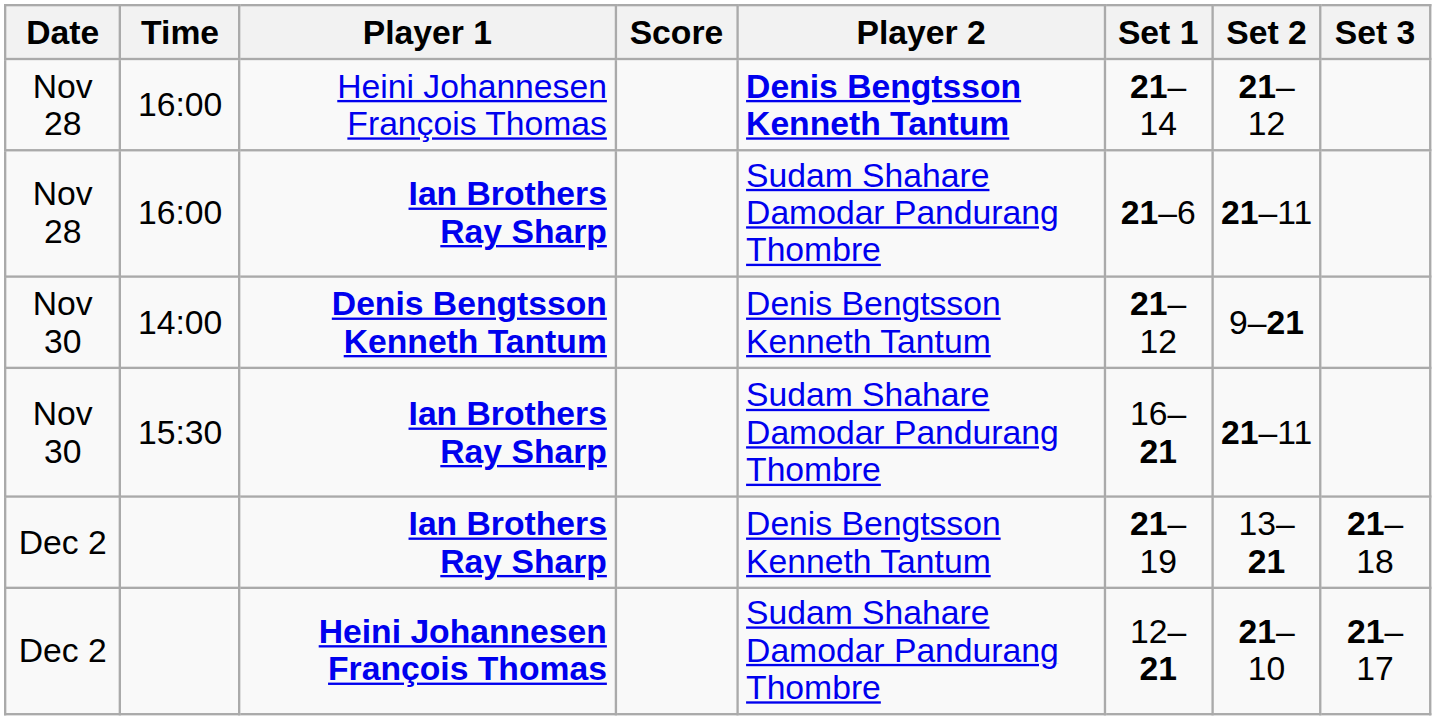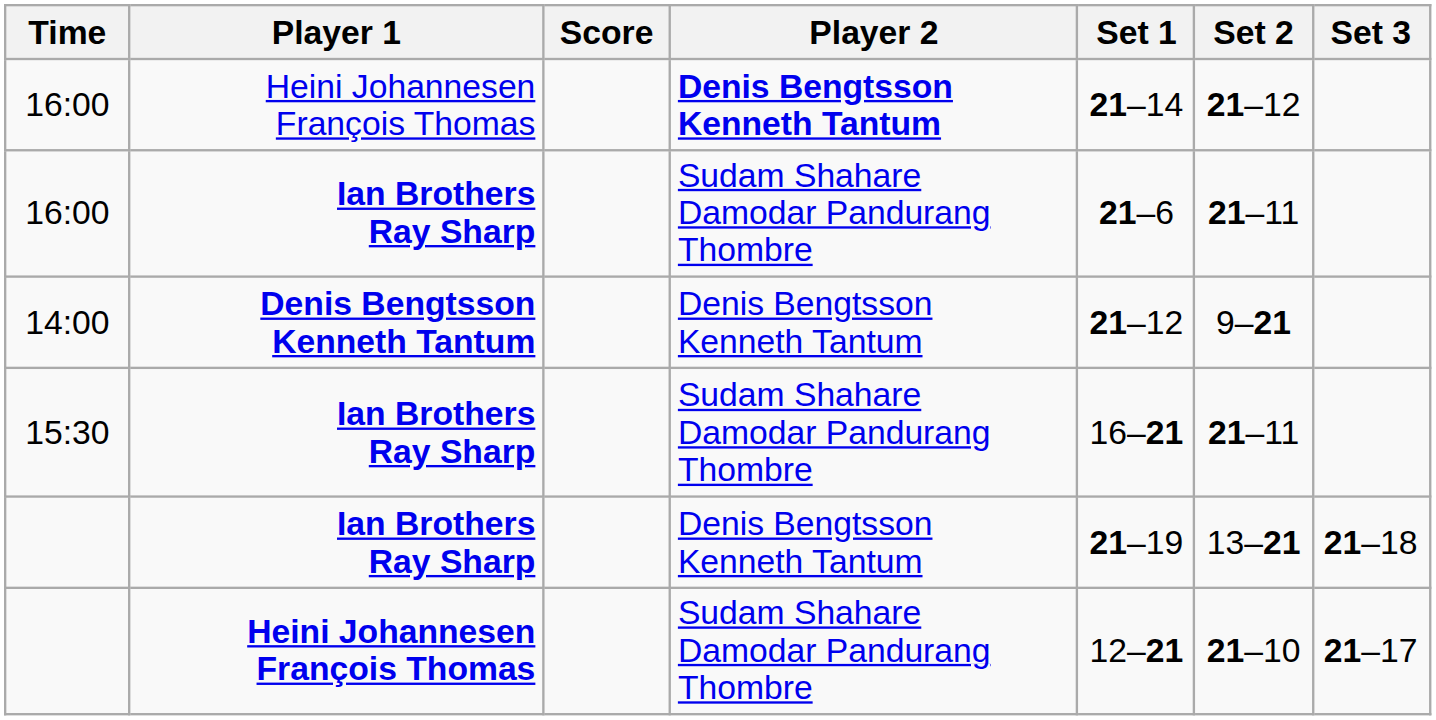- column: Date | Nov 28 | Nov 28 | Nov 30 | Nov 30 | Dec 2 | Dec 2
